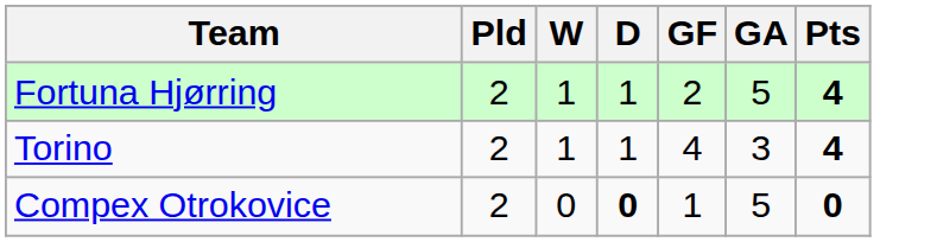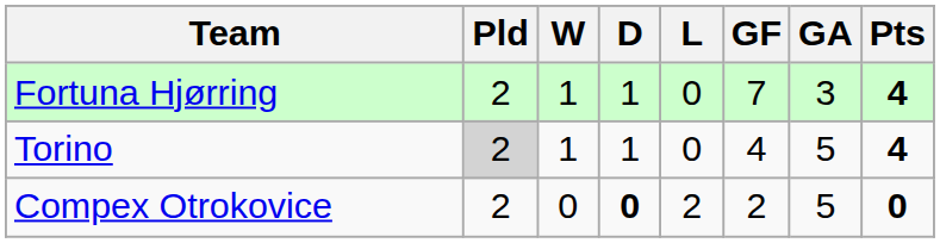+ column: L | 0 | 0 | 2
Fortuna Hjørring | GF: 2 -> 7
Fortuna Hjørring | GA: 5 -> 3
Torino | Pld: no background -> lightgrey background
Torino | GA: 3 -> 5
Compex Otrokovice | GF: 1 -> 2
